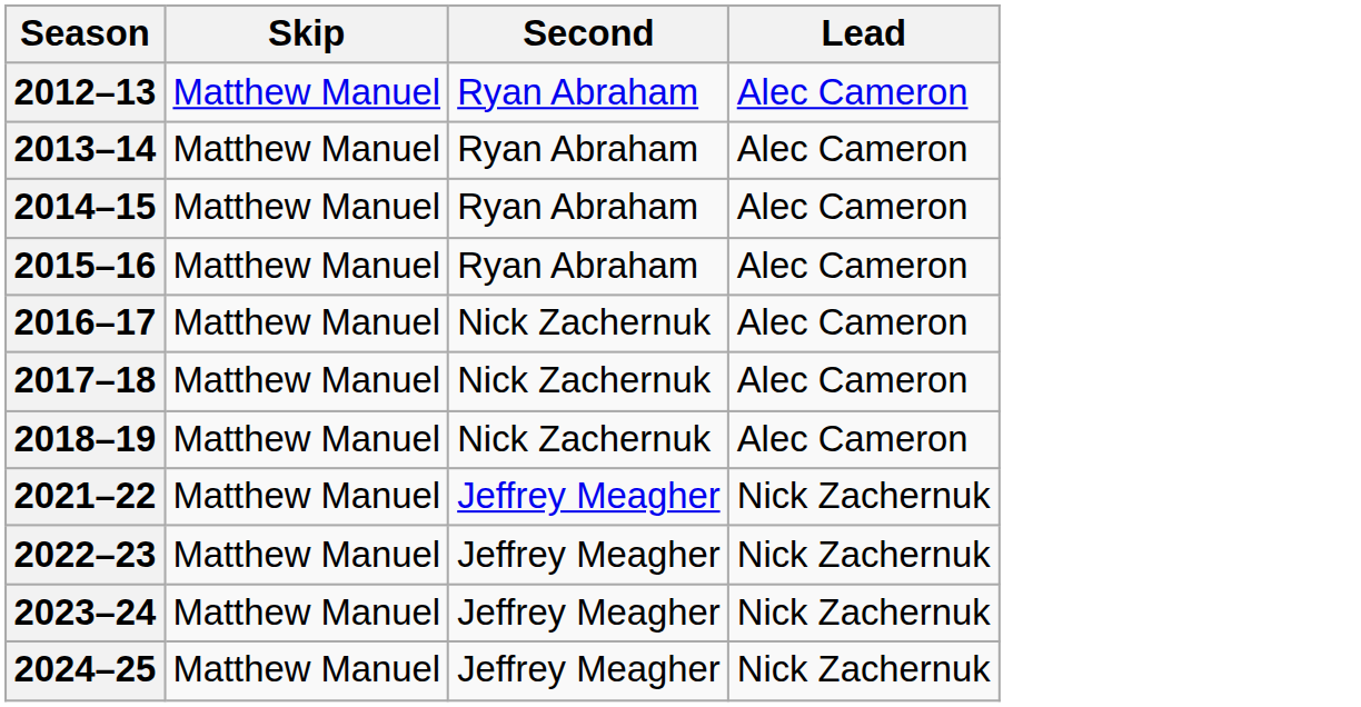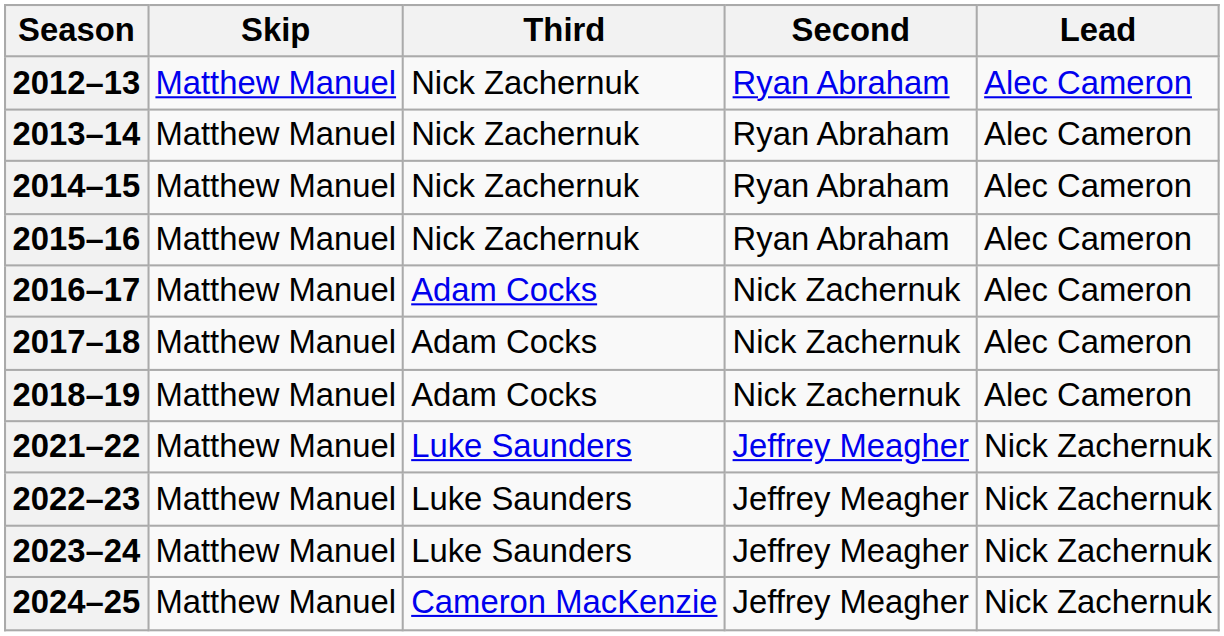+ column: Third | Nick Zachernuk | Nick Zachernuk | Nick Zachernuk | Nick Zachernuk | Adam Cocks | Adam Cocks | Adam Cocks | Luke Saunders | Luke Saunders | Luke Saunders | Cameron MacKenzie
